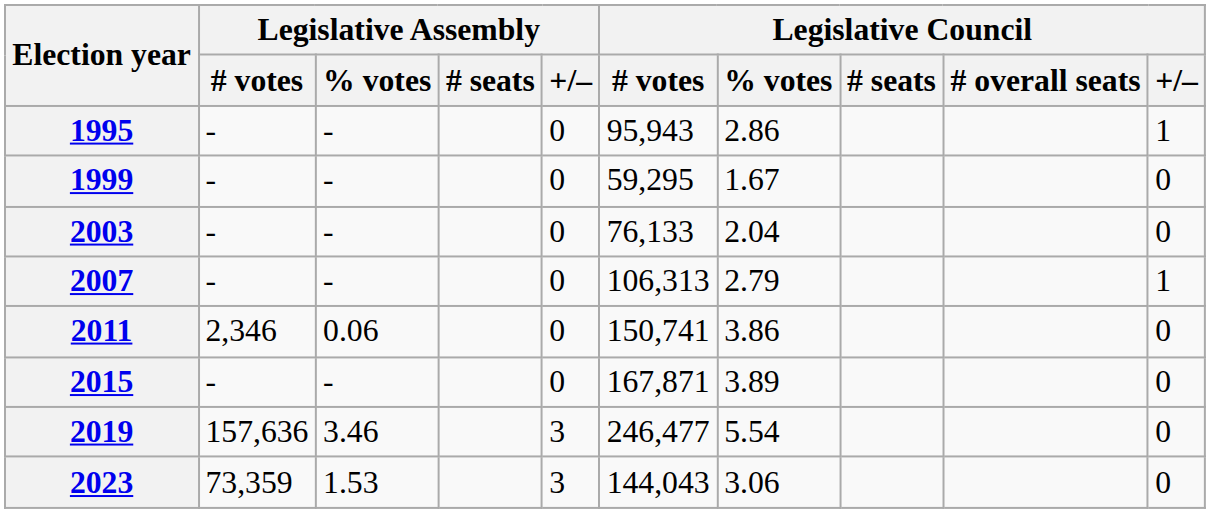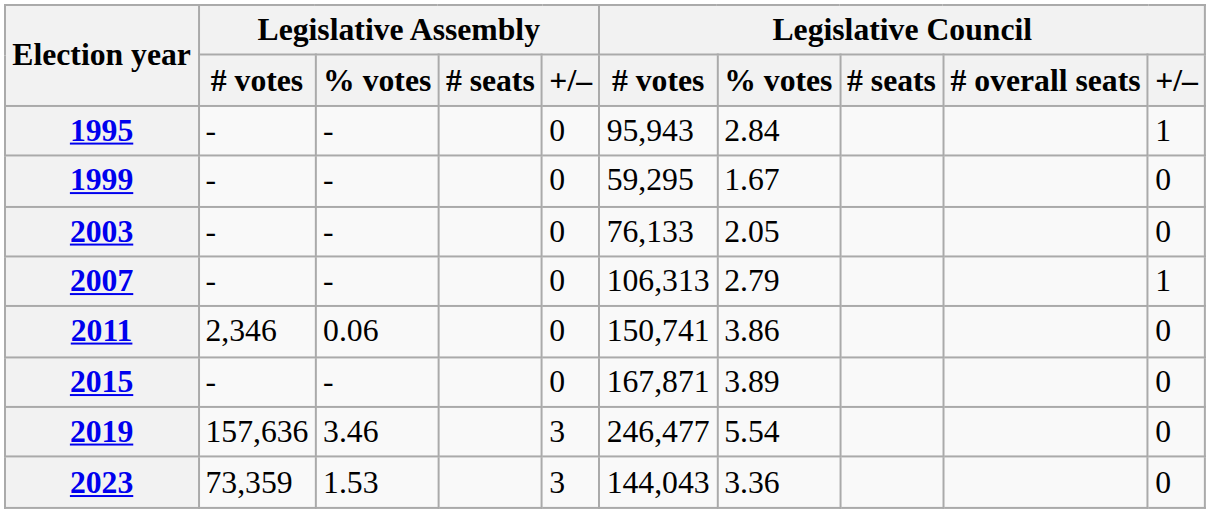1995 | Legislative Council / % votes: 2.86 -> 2.84
2003 | Legislative Council / % votes: 2.04 -> 2.05
2023 | Legislative Council / % votes: 3.06 -> 3.36
